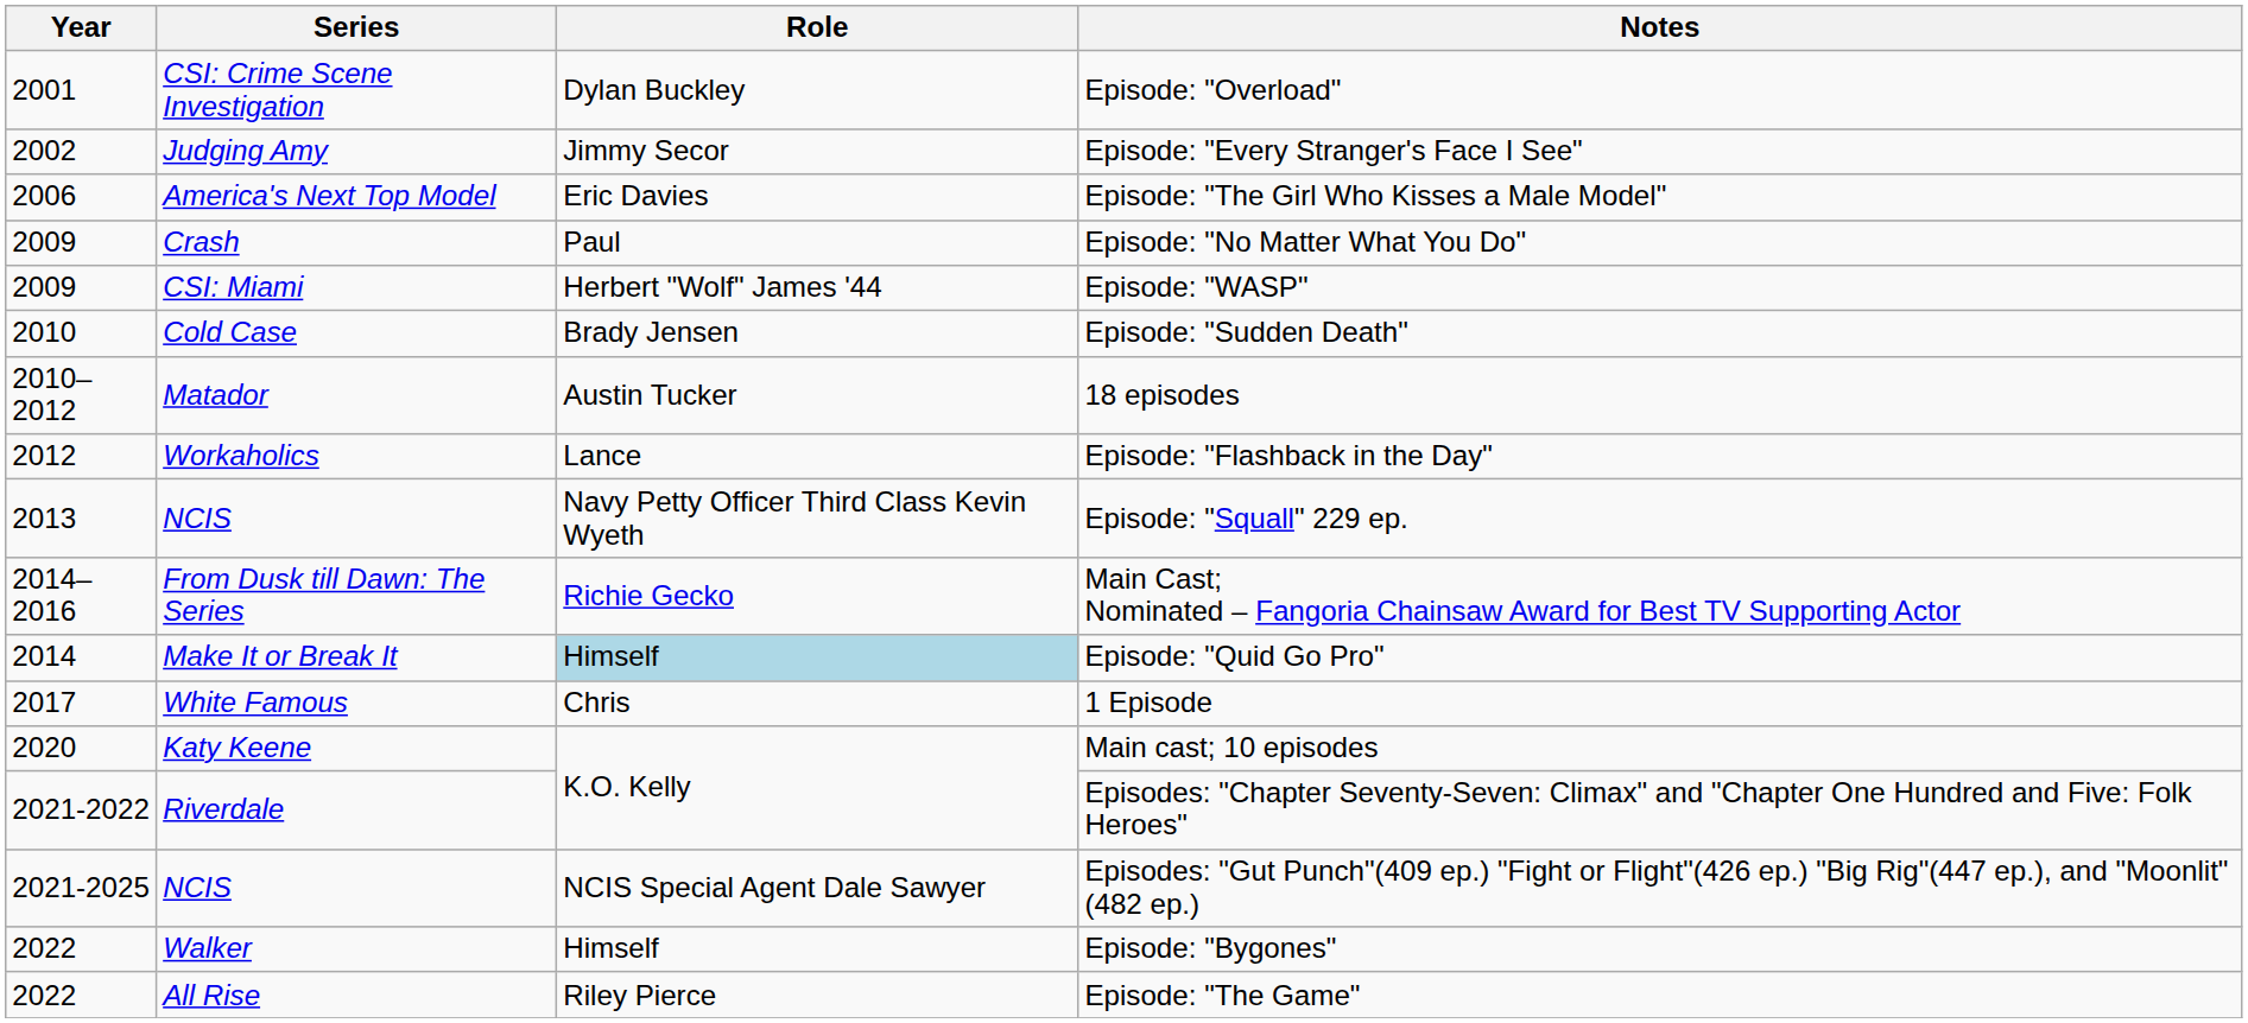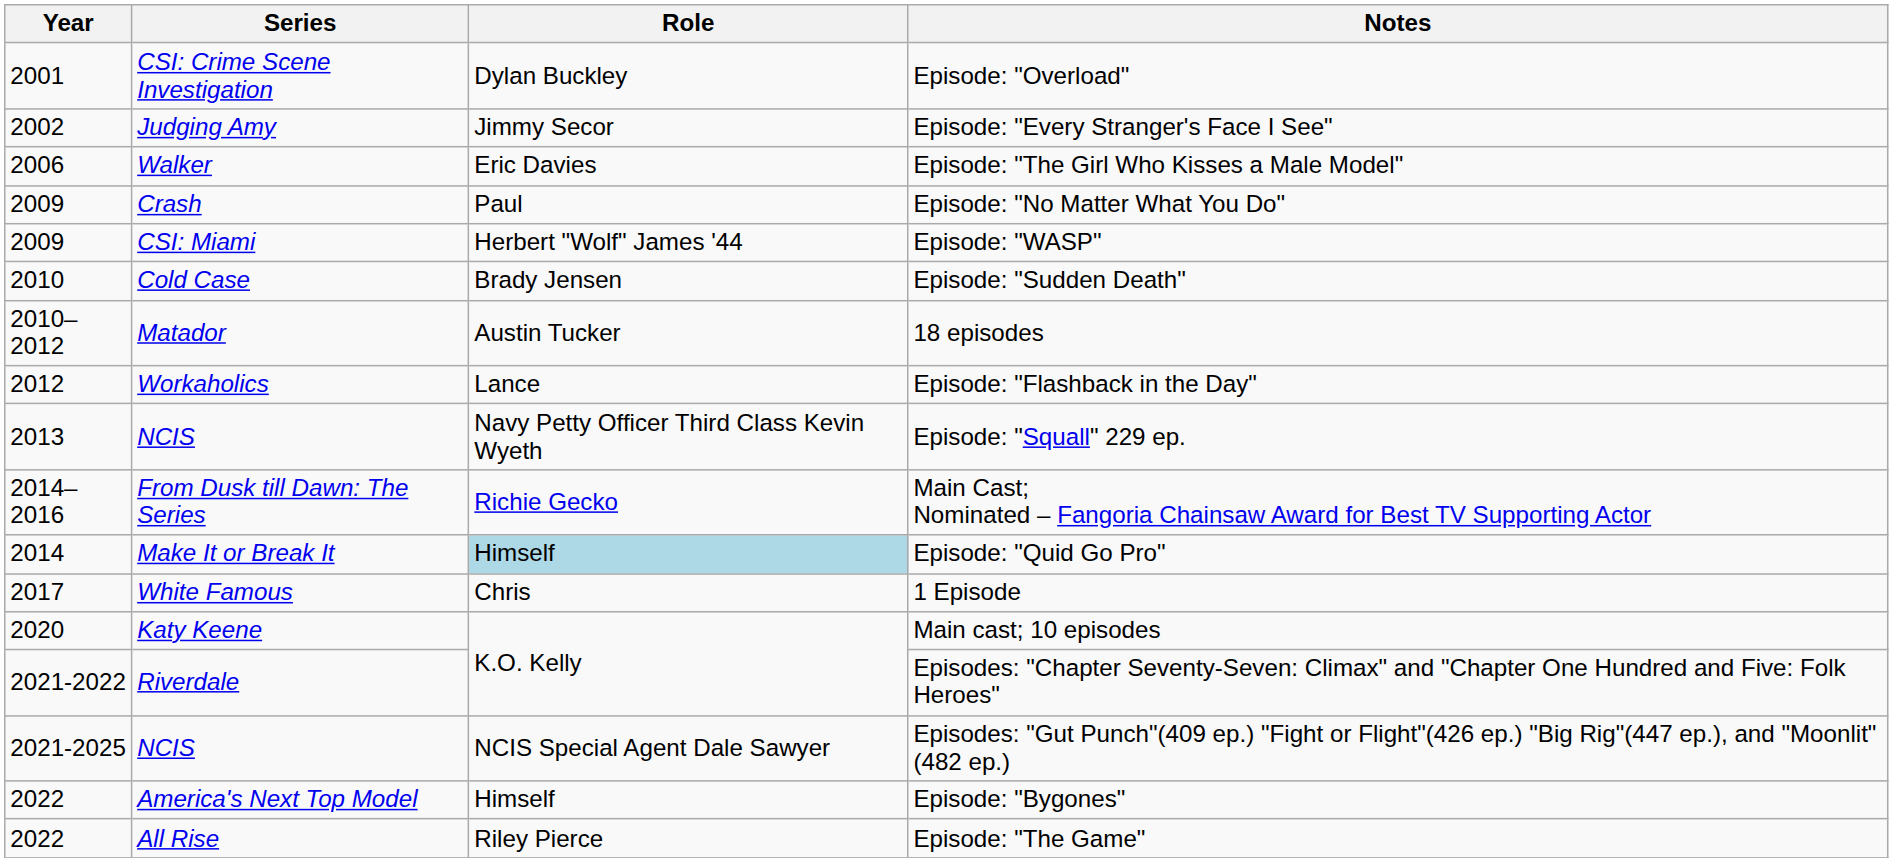Episode: "The Girl Who Kisses a Male Model" | Series: America's Next Top Model -> Walker
Episode: "Bygones" | Series: Walker -> America's Next Top Model
